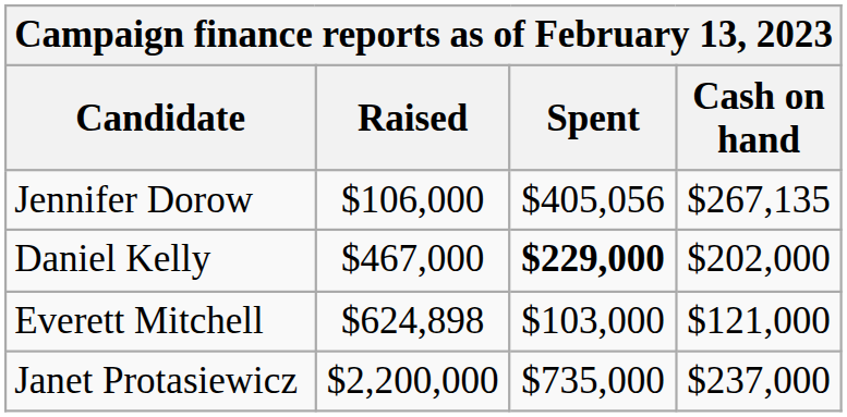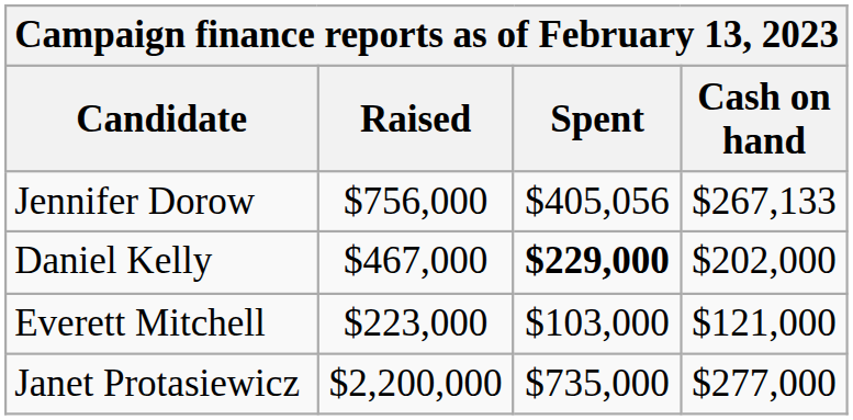Jennifer Dorow | Raised: $106,000 -> $756,000
Jennifer Dorow | Cash on hand: $267,135 -> $267,133
Everett Mitchell | Raised: $624,898 -> $223,000
Janet Protasiewicz | Cash on hand: $237,000 -> $277,000
